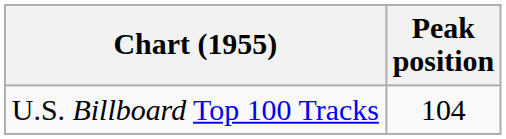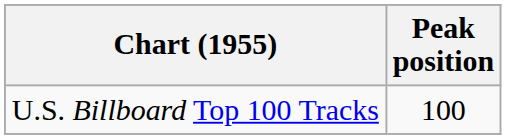U.S. Billboard Top 100 Tracks | Peak position: 104 -> 100
